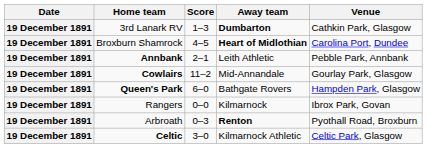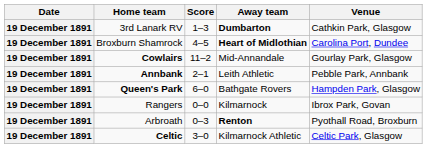rows swapped: Cowlairs <-> Annbank
